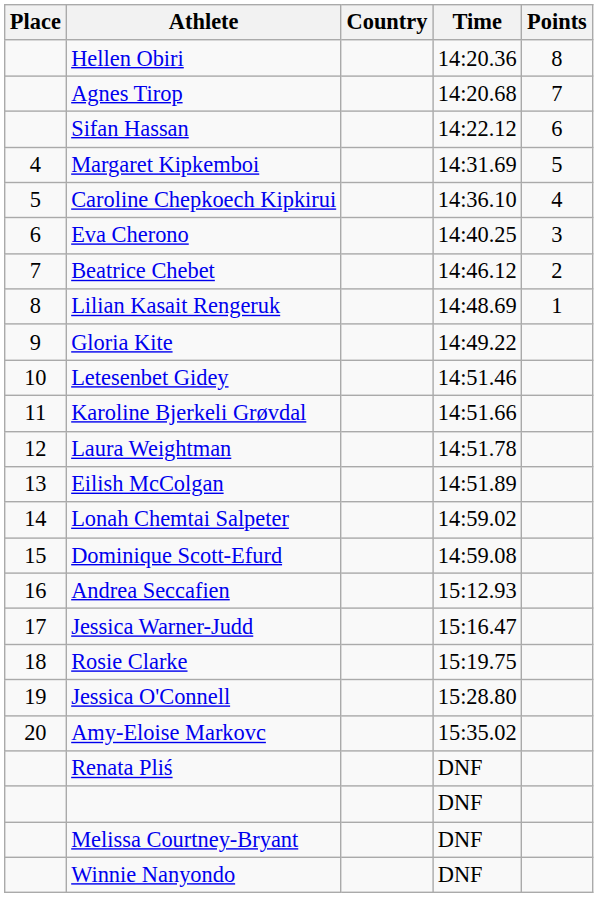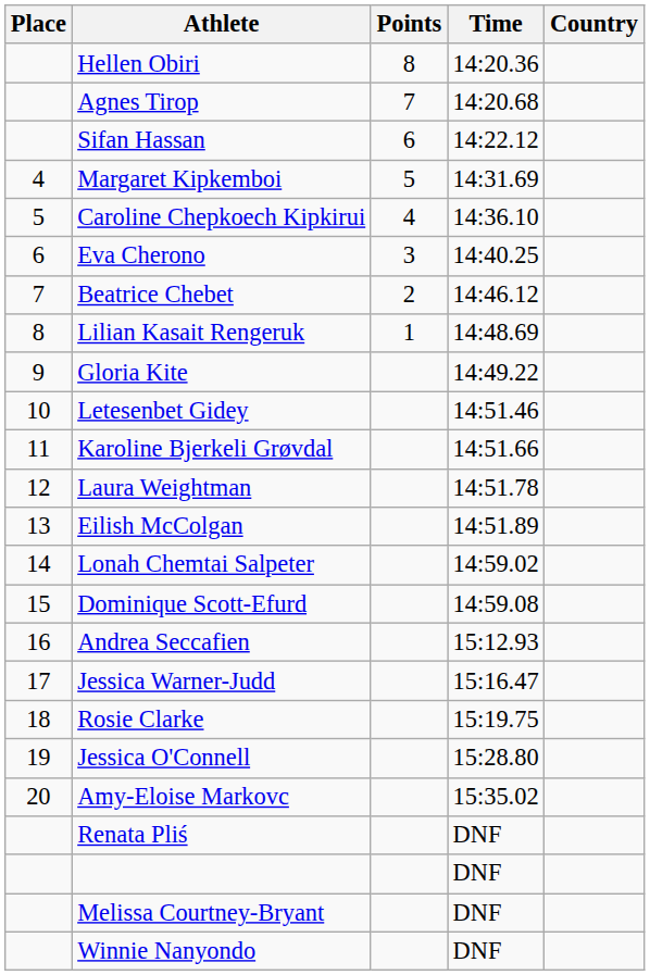columns swapped: Country <-> Points
